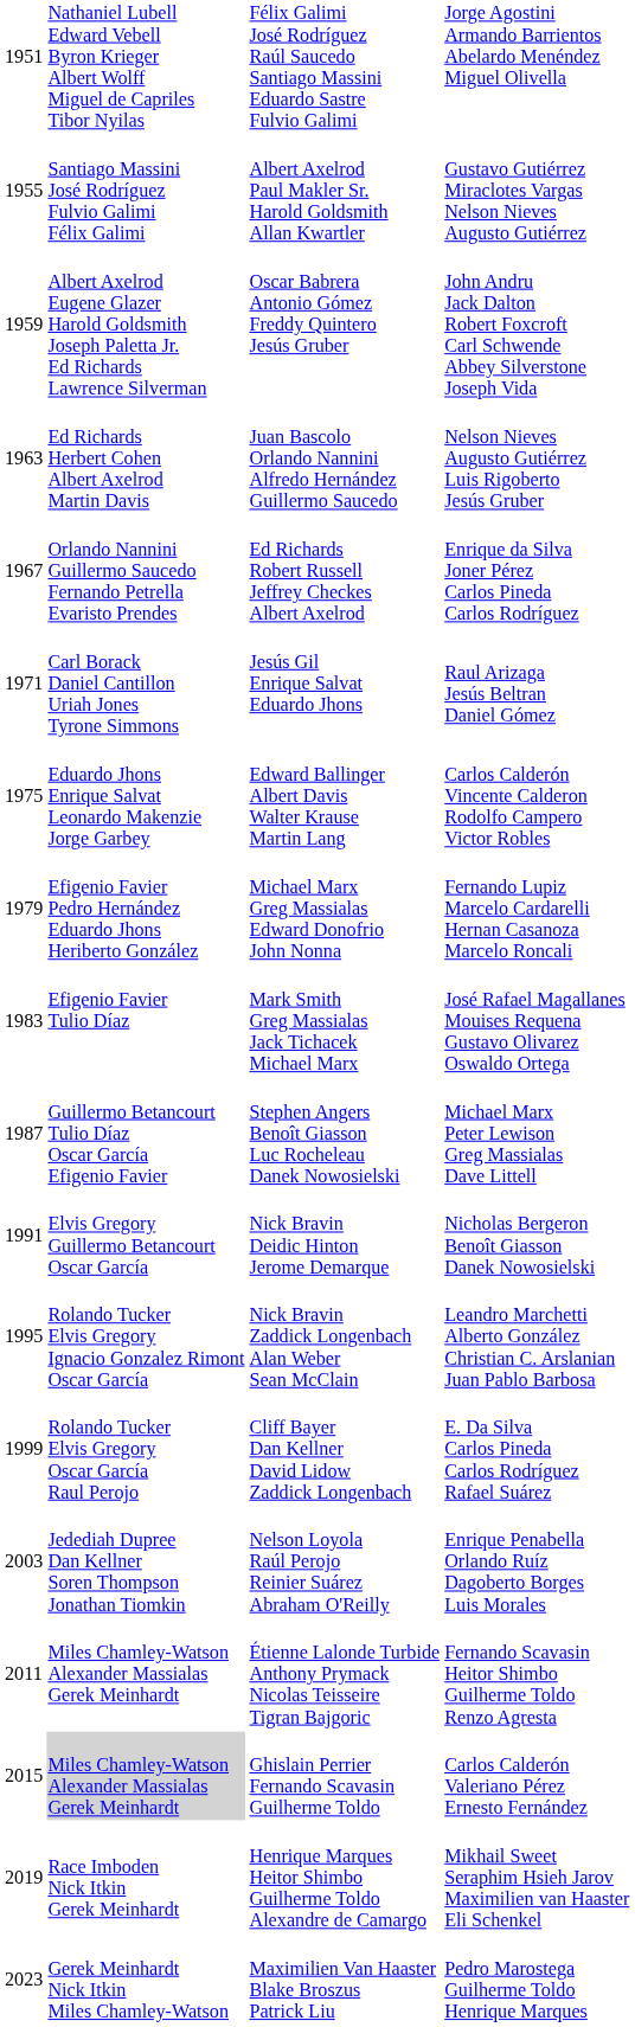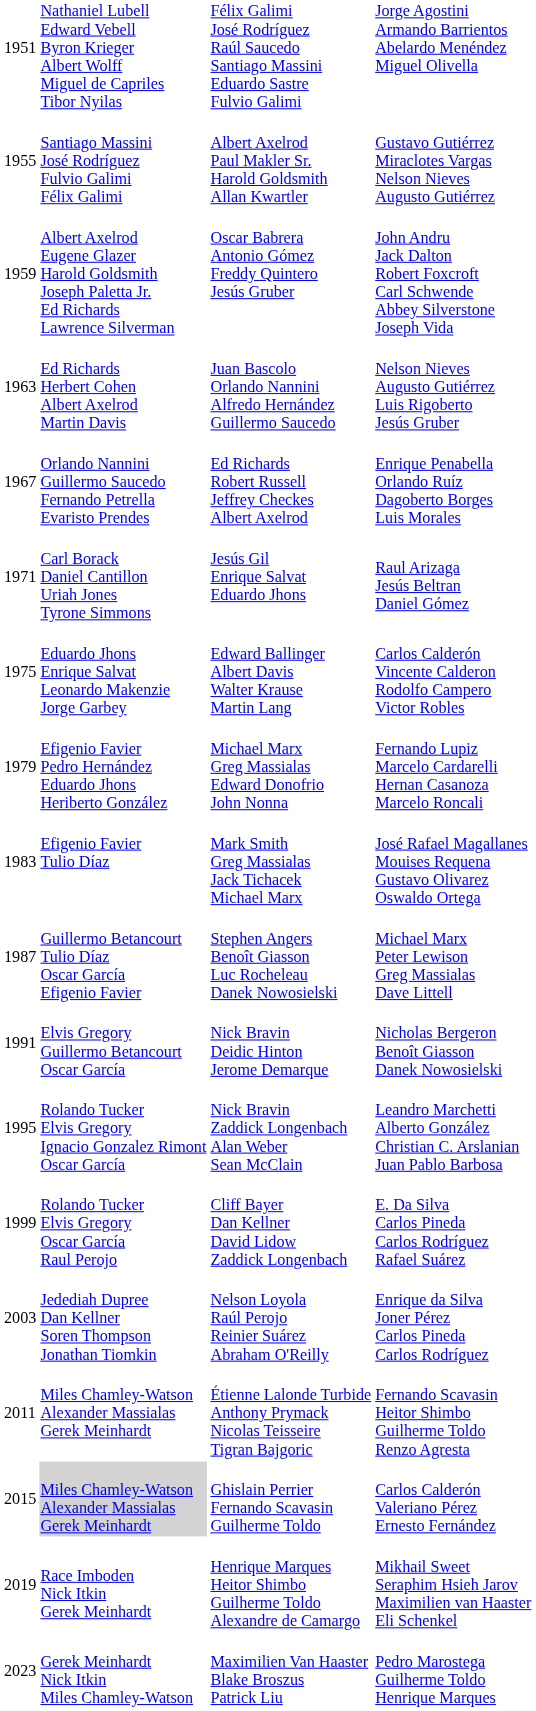Ed Richards Robert Russell Jeffrey Checkes Albert Axelrod | column 4: Enrique da Silva Joner Pérez Carlos Pineda Carlos Rodríguez -> Enrique Penabella Orlando Ruíz Dagoberto Borges Luis Morales
Nelson Loyola Raúl Perojo Reinier Suárez Abraham O'Reilly | column 4: Enrique Penabella Orlando Ruíz Dagoberto Borges Luis Morales -> Enrique da Silva Joner Pérez Carlos Pineda Carlos Rodríguez
